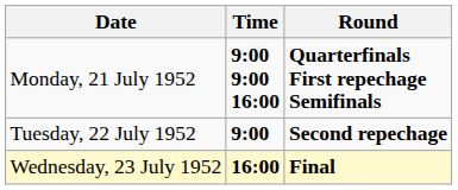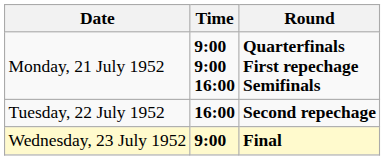Tuesday, 22 July 1952 | Time: 9:00 -> 16:00
Wednesday, 23 July 1952 | Time: 16:00 -> 9:00
